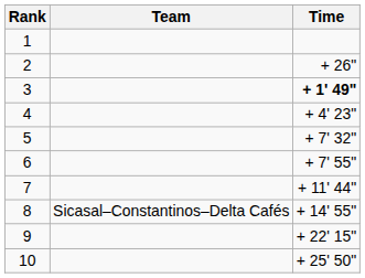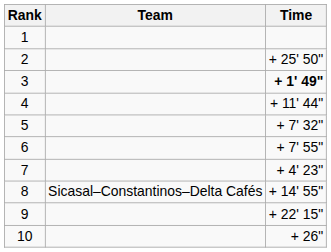2 | Time: + 26" -> + 25' 50"
4 | Time: + 4' 23" -> + 11' 44"
7 | Time: + 11' 44" -> + 4' 23"
10 | Time: + 25' 50" -> + 26"
